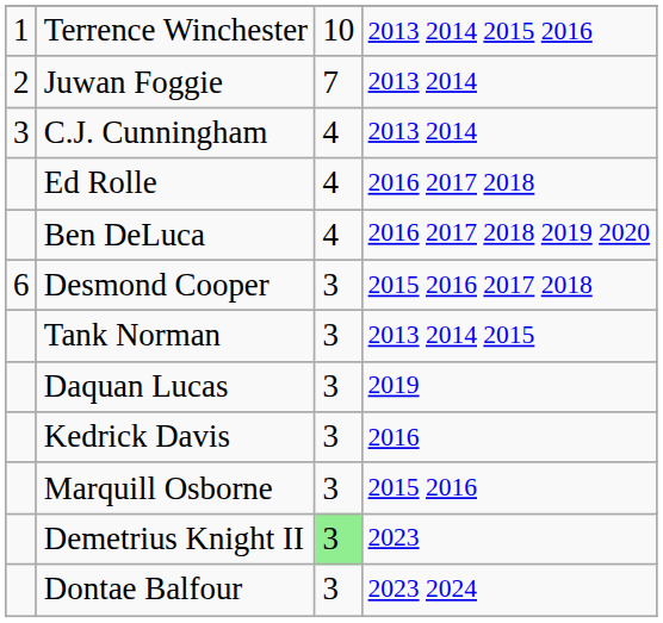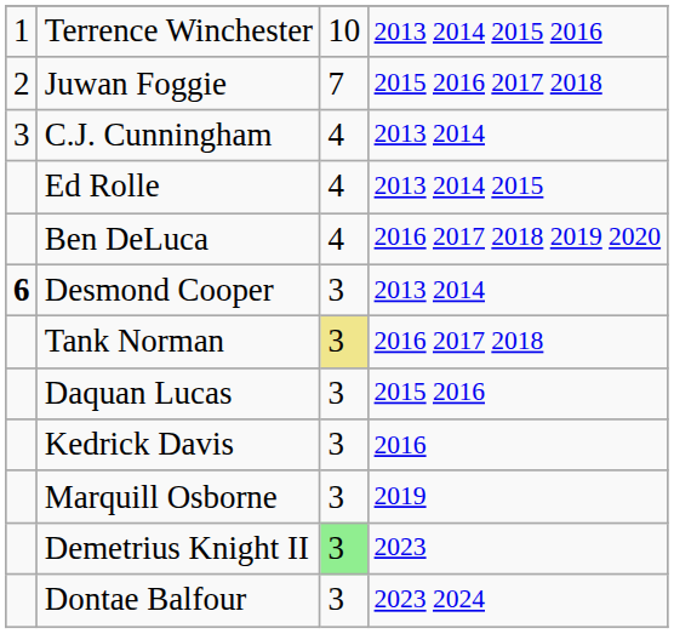Juwan Foggie | column 4: 2013 2014 -> 2015 2016 2017 2018
Ed Rolle | column 4: 2016 2017 2018 -> 2013 2014 2015
Desmond Cooper | column 1: normal -> bold
Desmond Cooper | column 4: 2015 2016 2017 2018 -> 2013 2014
Tank Norman | column 3: no background -> khaki background
Tank Norman | column 4: 2013 2014 2015 -> 2016 2017 2018
Daquan Lucas | column 4: 2019 -> 2015 2016
Marquill Osborne | column 4: 2015 2016 -> 2019
